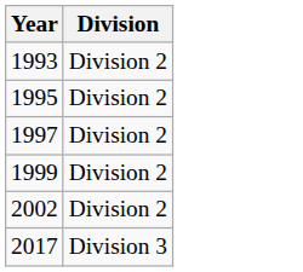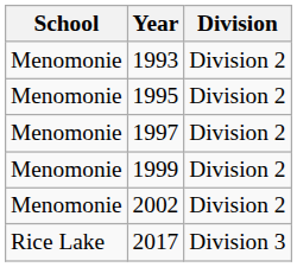+ column: School | Menomonie | Menomonie | Menomonie | Menomonie | Menomonie | Rice Lake
